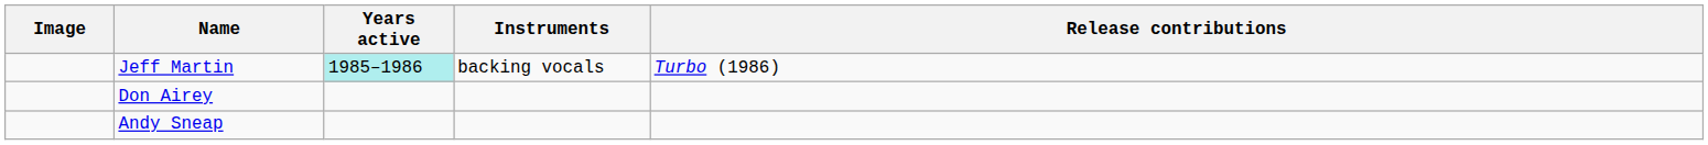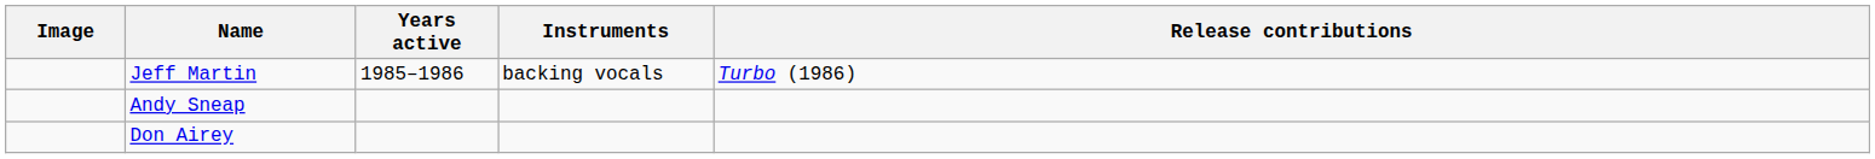Jeff Martin | Years active: paleturquoise background -> no background
rows swapped: Don Airey <-> Andy Sneap
